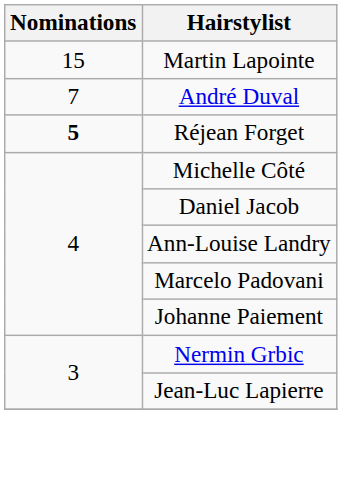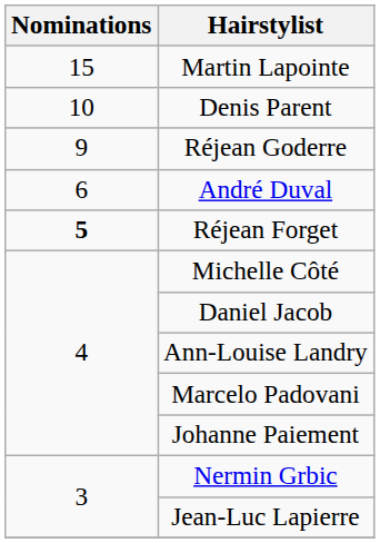+ row: 10 | Denis Parent
+ row: 9 | Réjean Goderre
André Duval | Nominations: 7 -> 6
